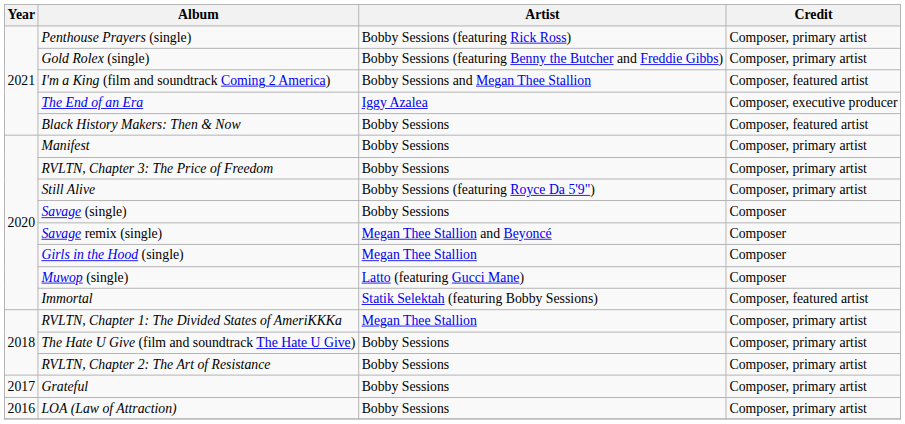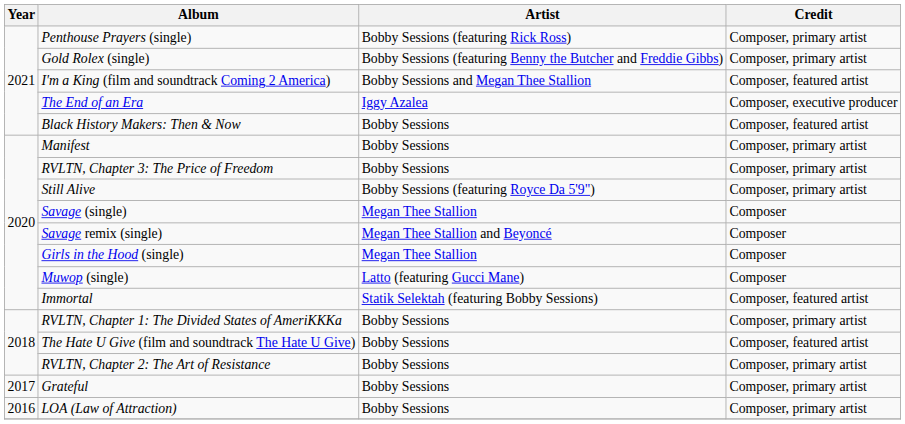Savage (single) | Artist: Bobby Sessions -> Megan Thee Stallion
RVLTN, Chapter 1: The Divided States of AmeriKKKa | Artist: Megan Thee Stallion -> Bobby Sessions
The Hate U Give (film and soundtrack The Hate U Give) | Credit: Composer, primary artist -> Composer, featured artist
